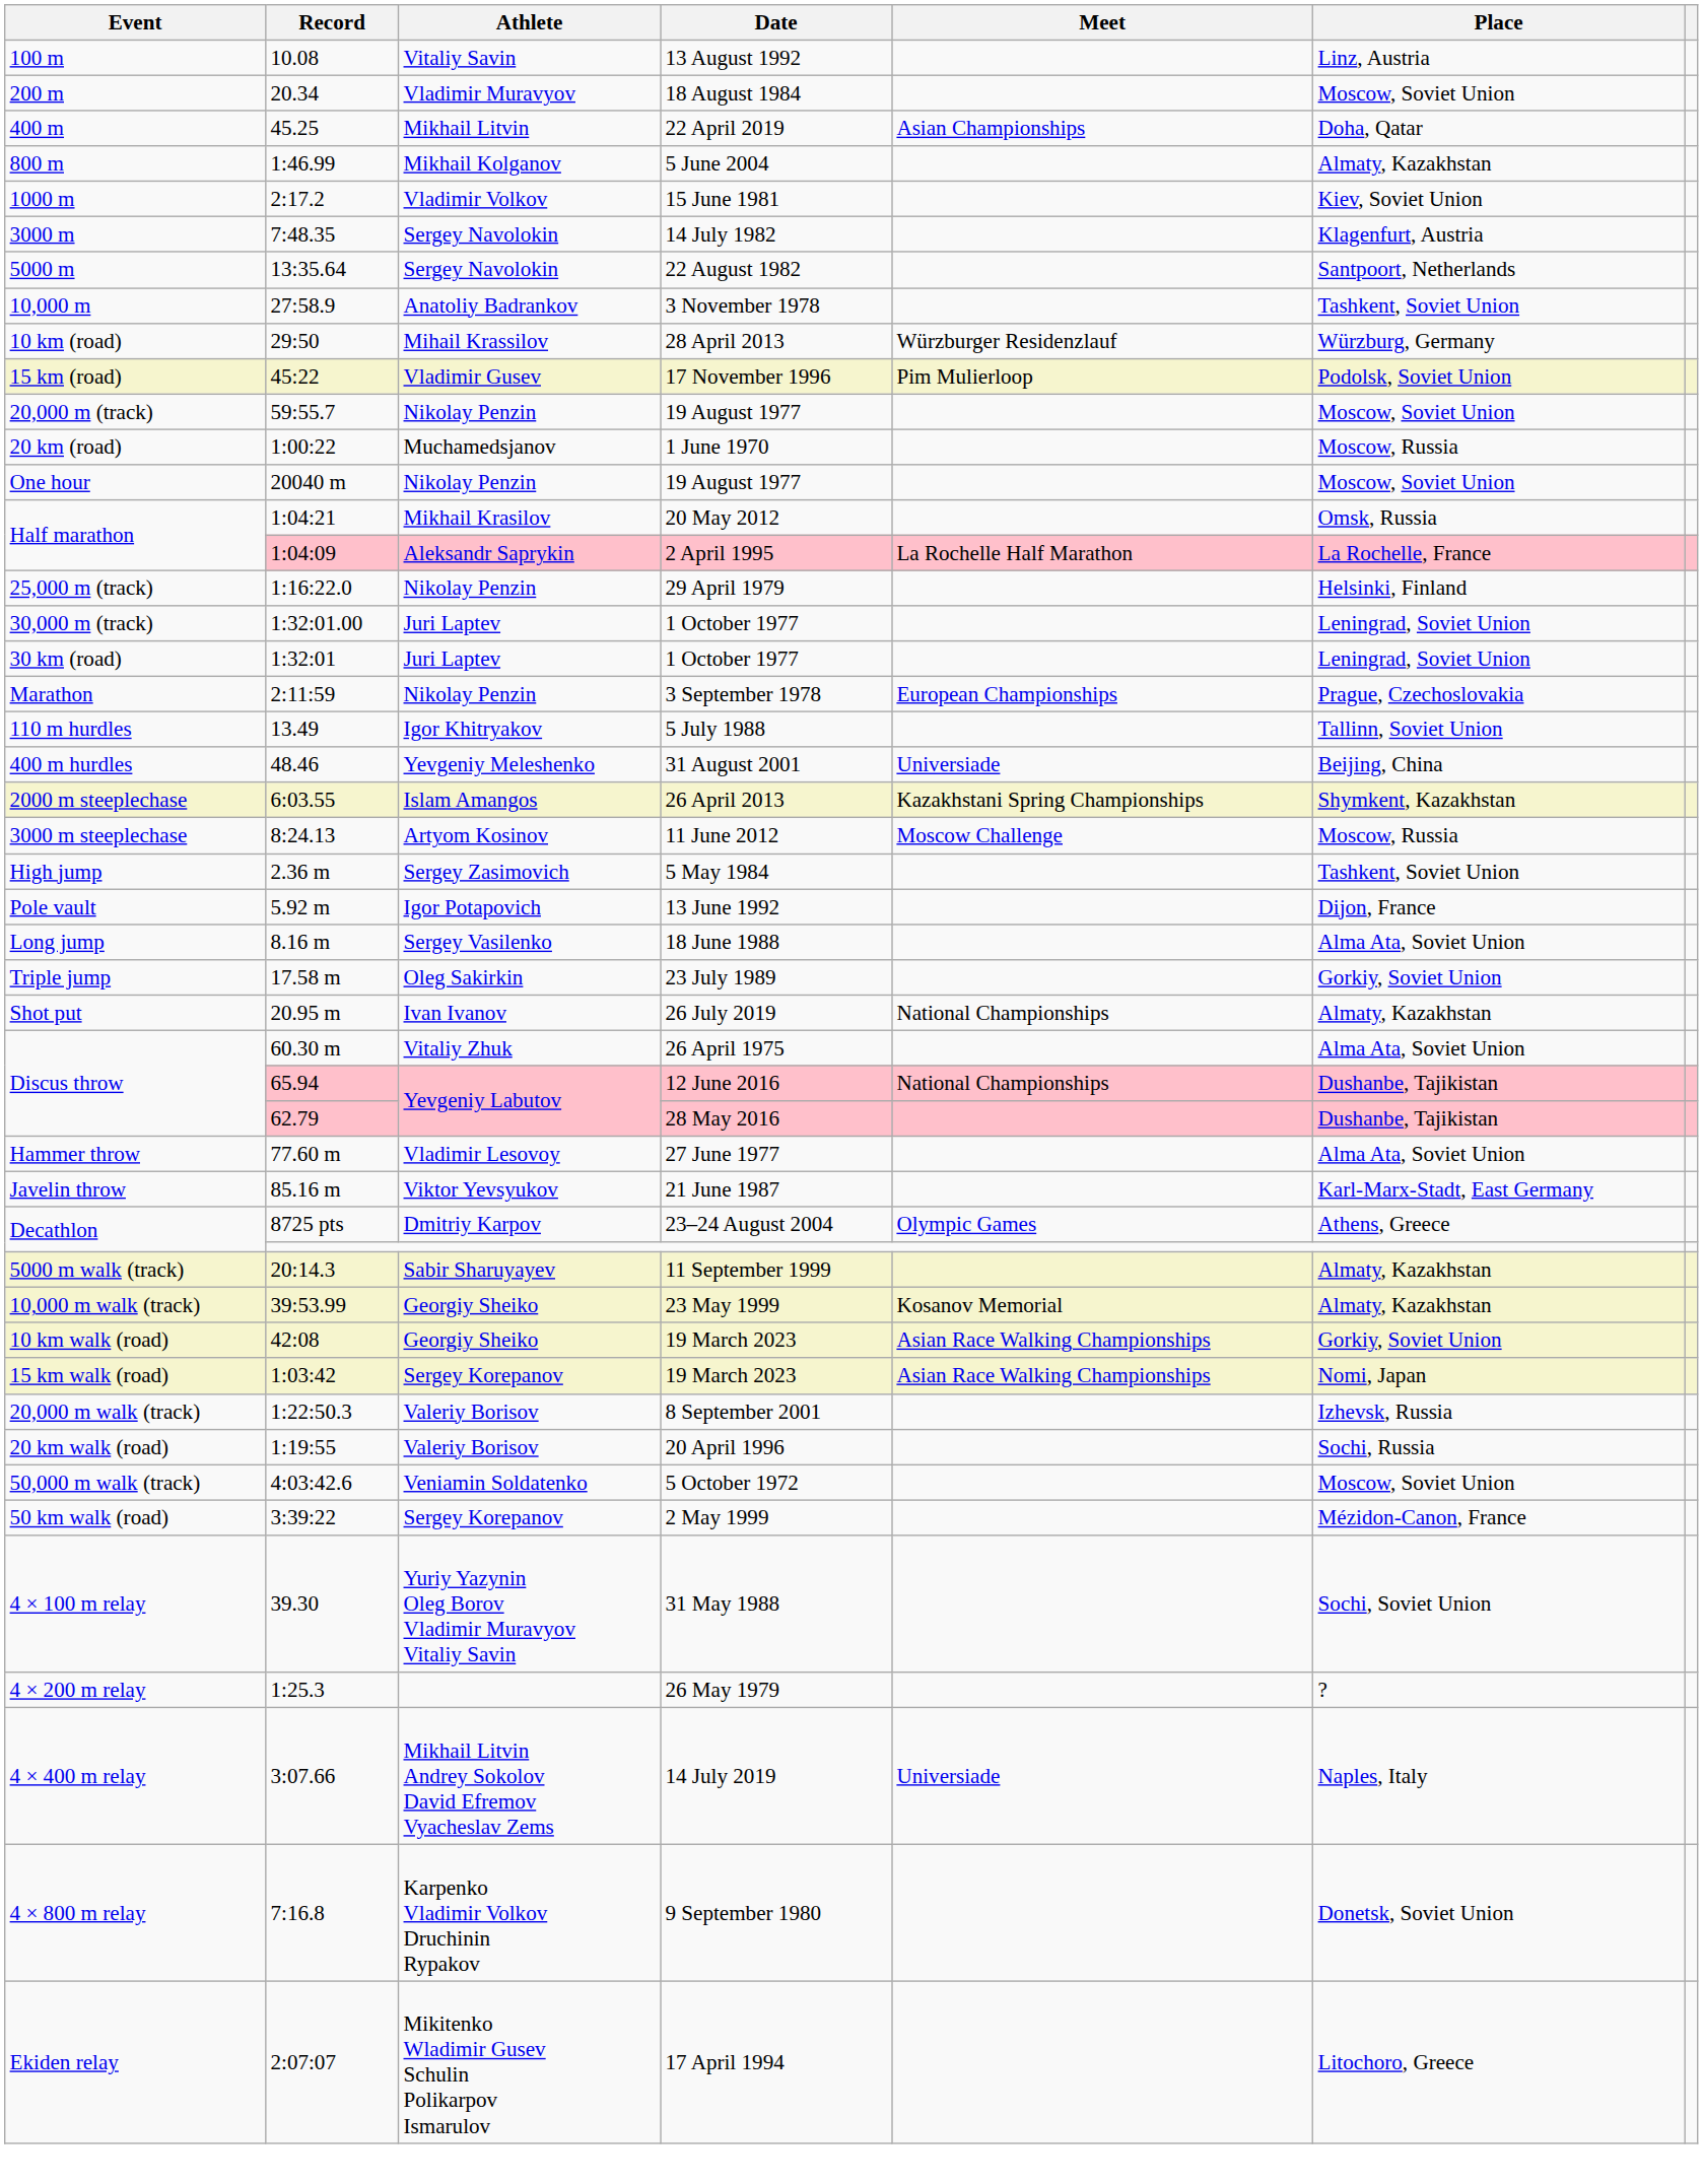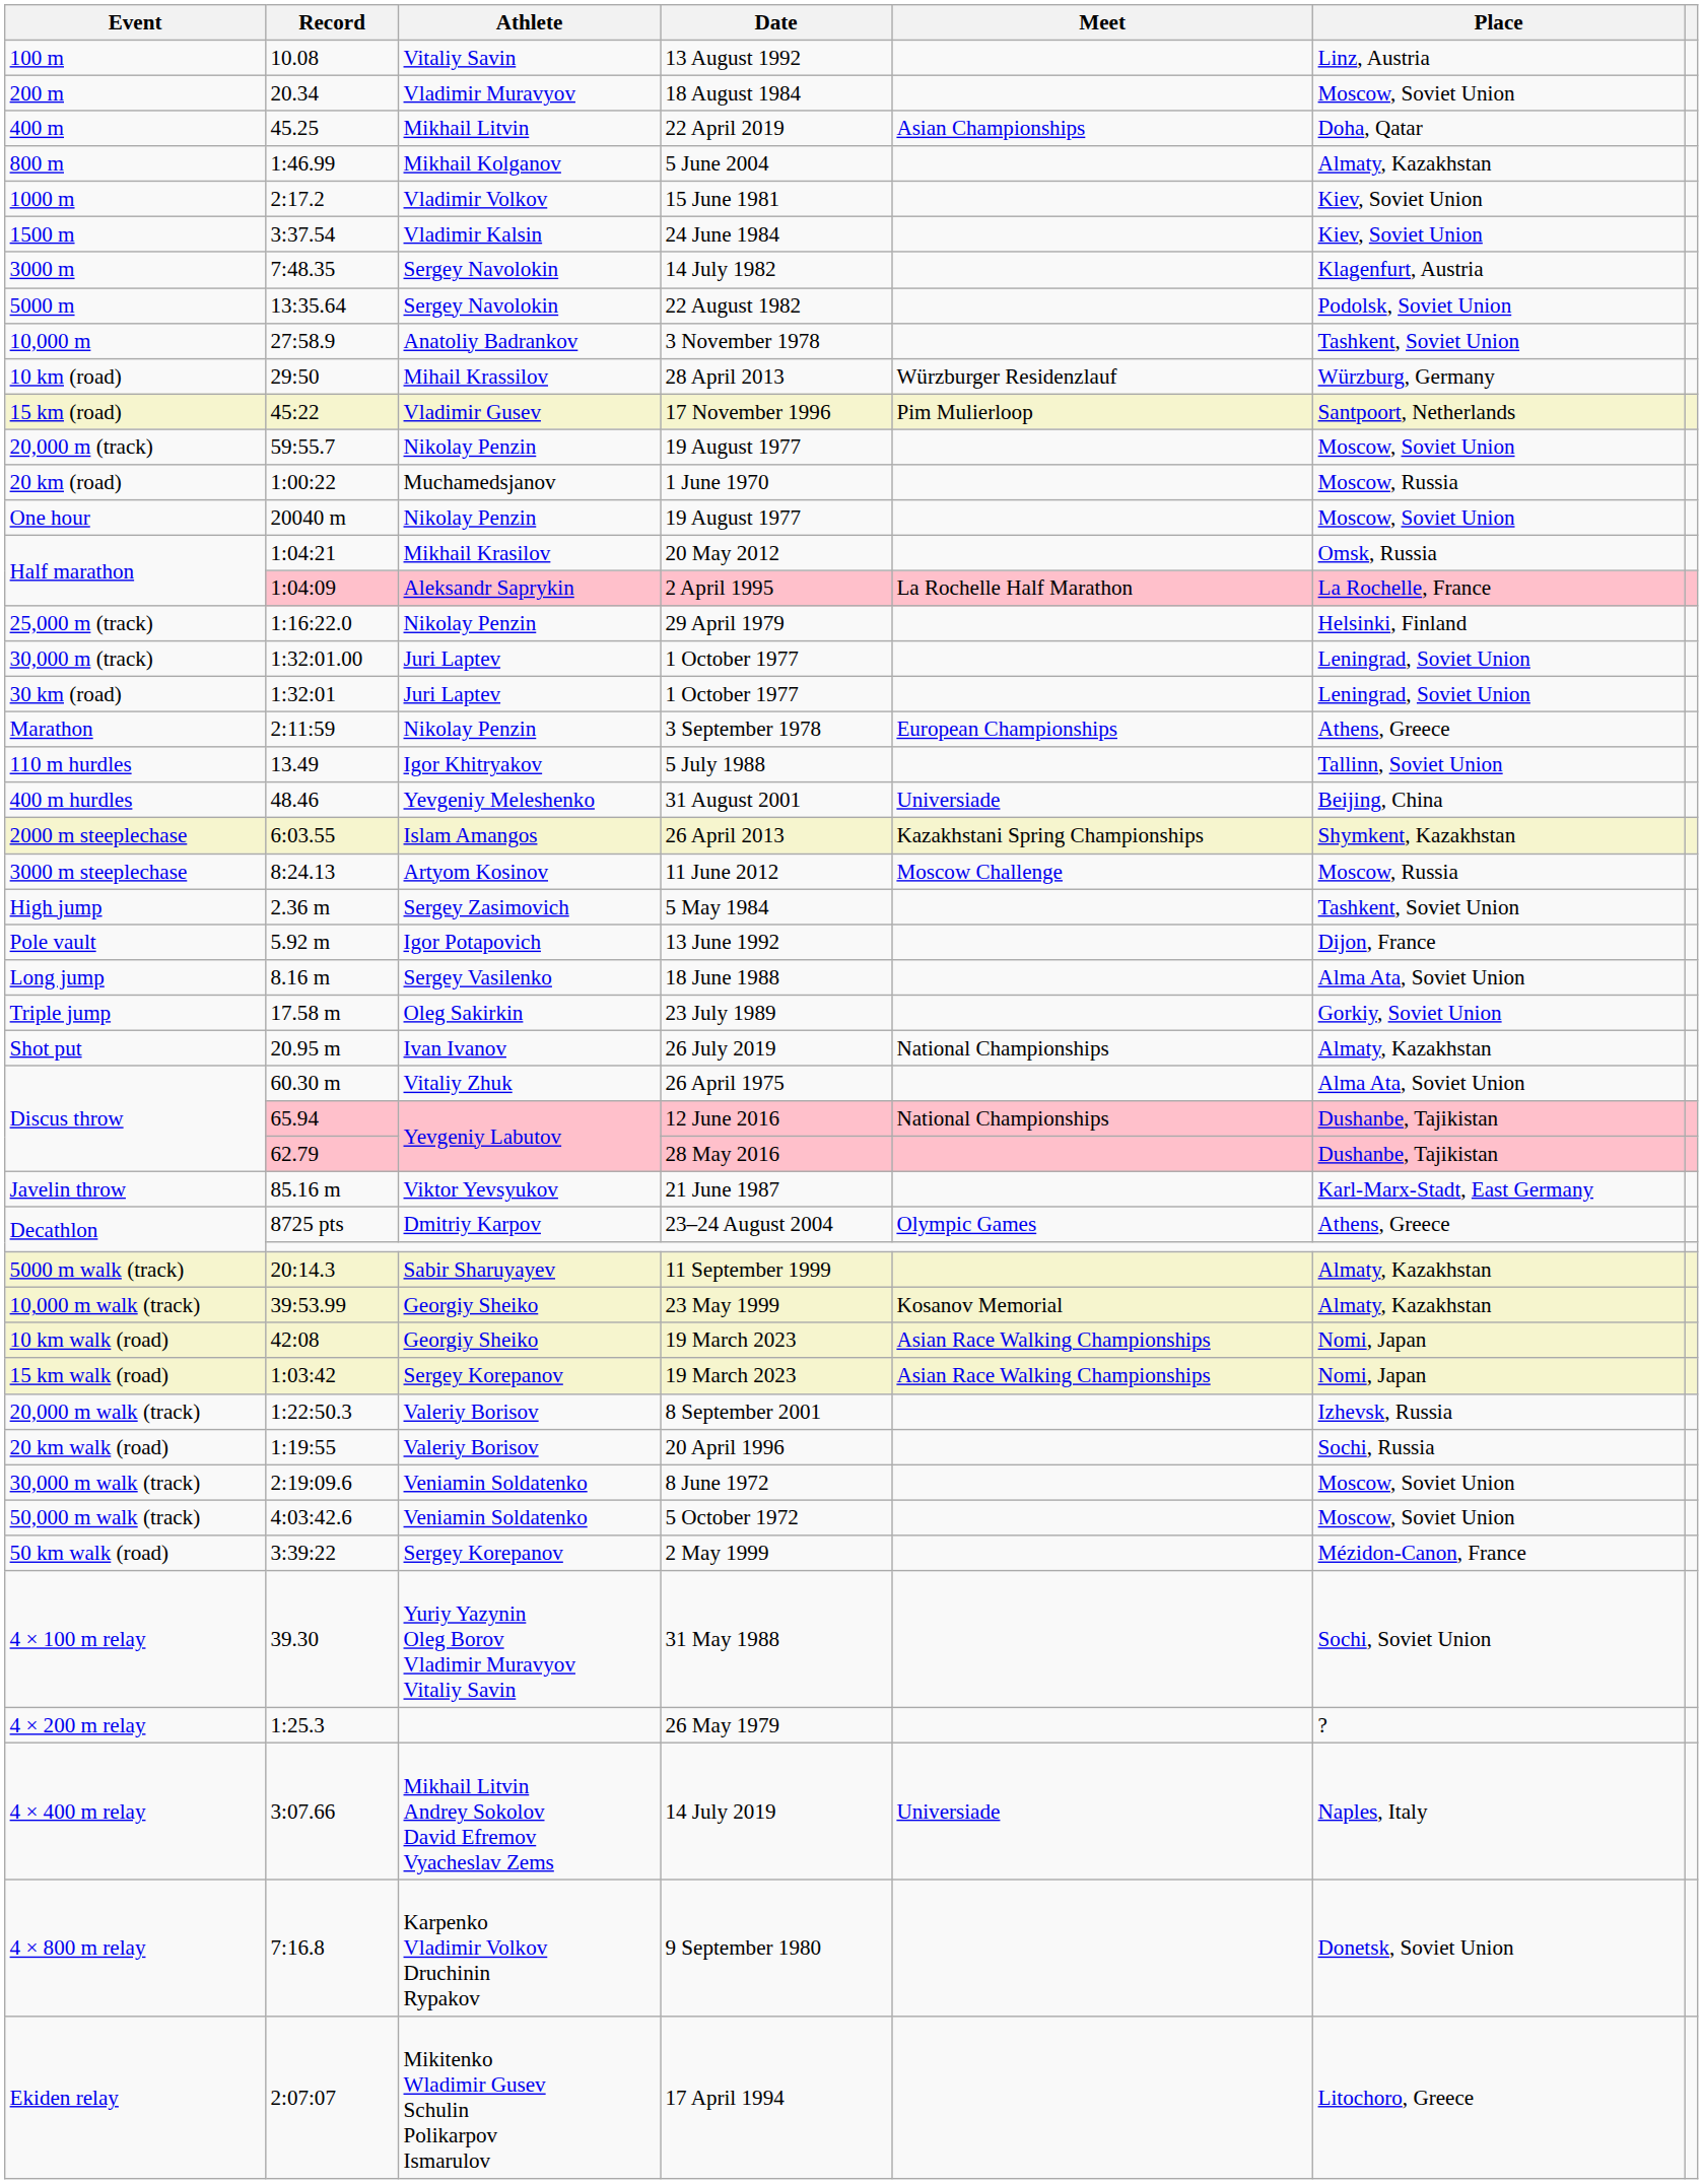+ row: 1500 m | 3:37.54 | Vladimir Kalsin | 24 June 1984 | Kiev, Soviet Union
22 August 1982 | Place: Santpoort, Netherlands -> Podolsk, Soviet Union
17 November 1996 | Place: Podolsk, Soviet Union -> Santpoort, Netherlands
3 September 1978 | Place: Prague, Czechoslovakia -> Athens, Greece
- row: Hammer throw | 77.60 m | Vladimir Lesovoy | 27 June 1977 | Alma Ata, Soviet Union
10 km walk (road) / 19 March 2023 | Place: Gorkiy, Soviet Union -> Nomi, Japan
+ row: 30,000 m walk (track) | 2:19:09.6 | Veniamin Soldatenko | 8 June 1972 | Moscow, Soviet Union
